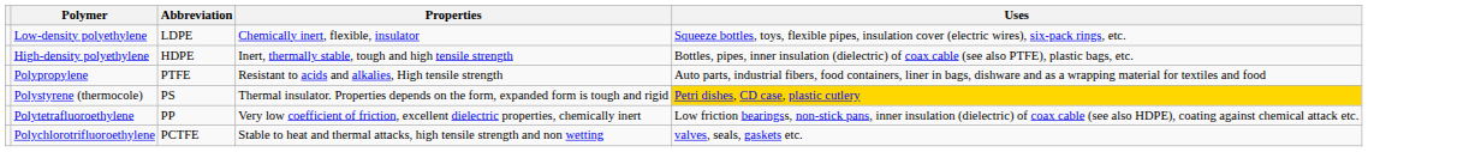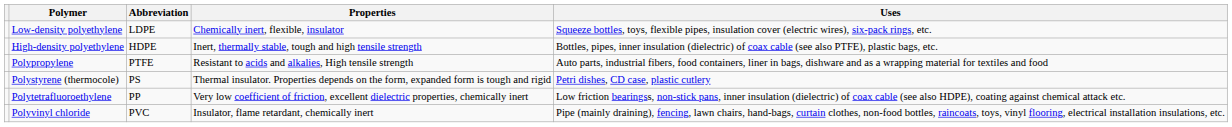Polystyrene (thermocole) | Uses: gold background -> no background
+ row: Polyvinyl chloride | PVC | Insulator, flame retardant, chemically inert | Pipe (mainly draining), fencing, lawn chairs, hand-bags, curtain clothes, non-food bottles, raincoats, toys, vinyl flooring, electrical installation insulations, etc.
- row: Polychlorotrifluoroethylene | PCTFE | Stable to heat and thermal attacks, high tensile strength and non wetting | valves, seals, gaskets etc.
